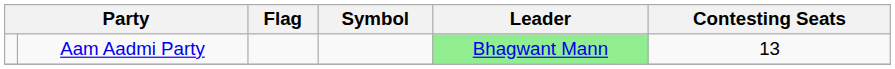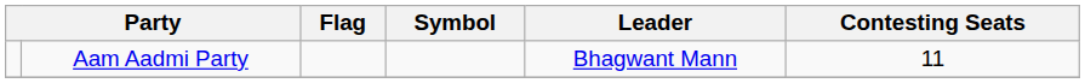Aam Aadmi Party | Leader: lightgreen background -> no background
Aam Aadmi Party | Contesting Seats: 13 -> 11
